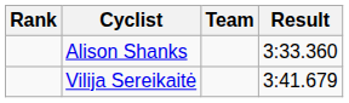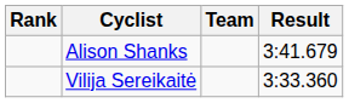Alison Shanks | Result: 3:33.360 -> 3:41.679
Vilija Sereikaitė | Result: 3:41.679 -> 3:33.360
